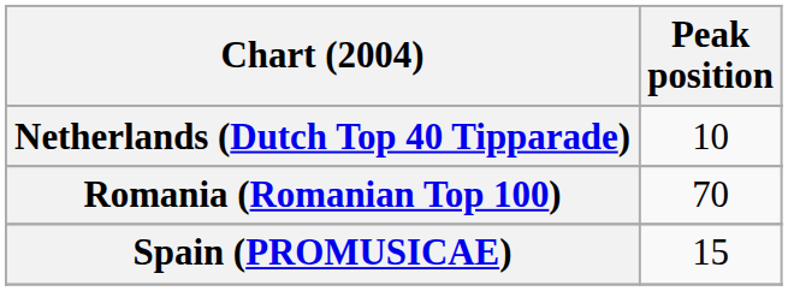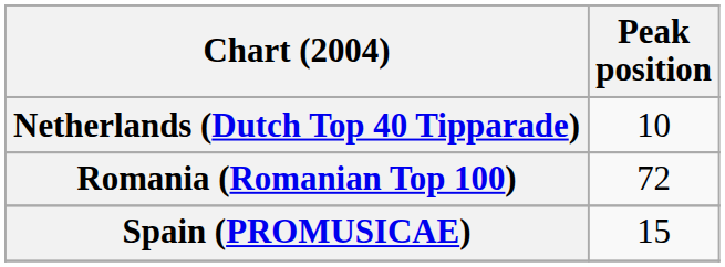Romania (Romanian Top 100) | Peak position: 70 -> 72
